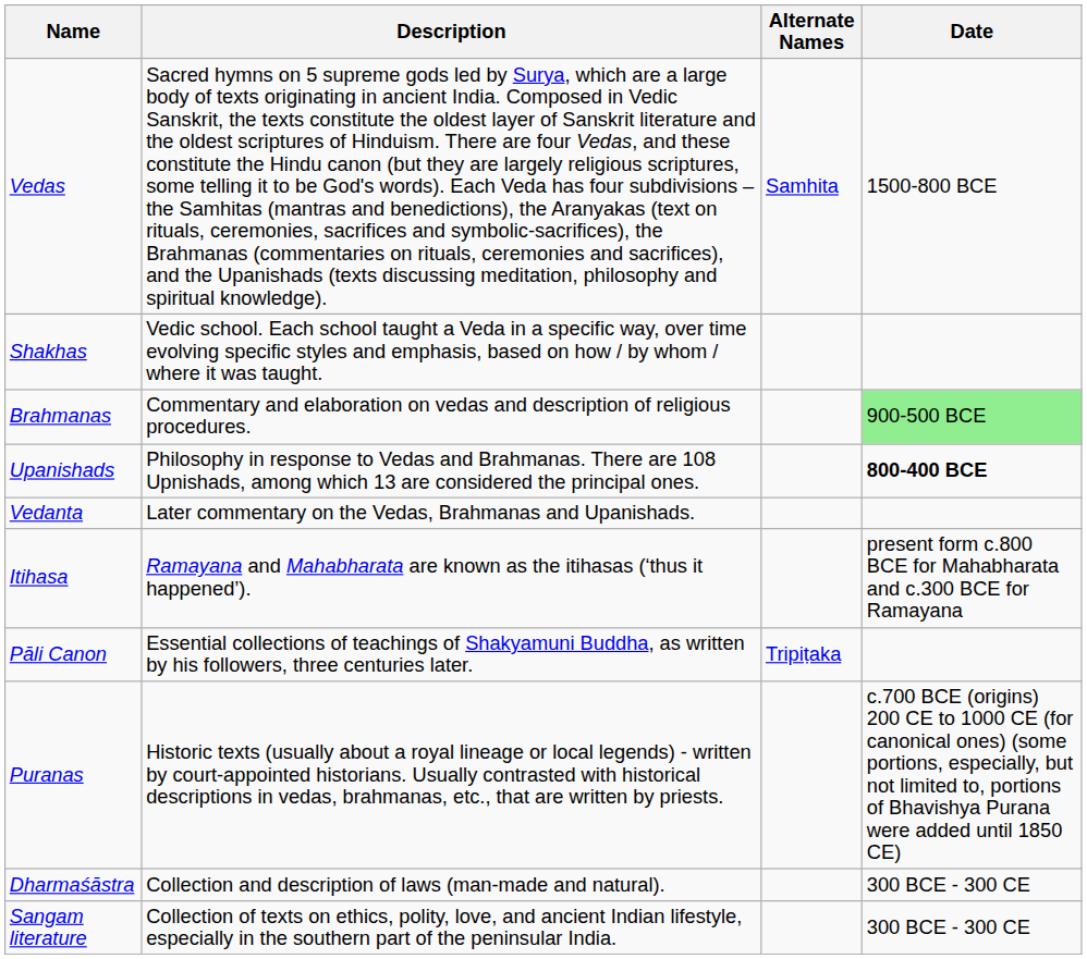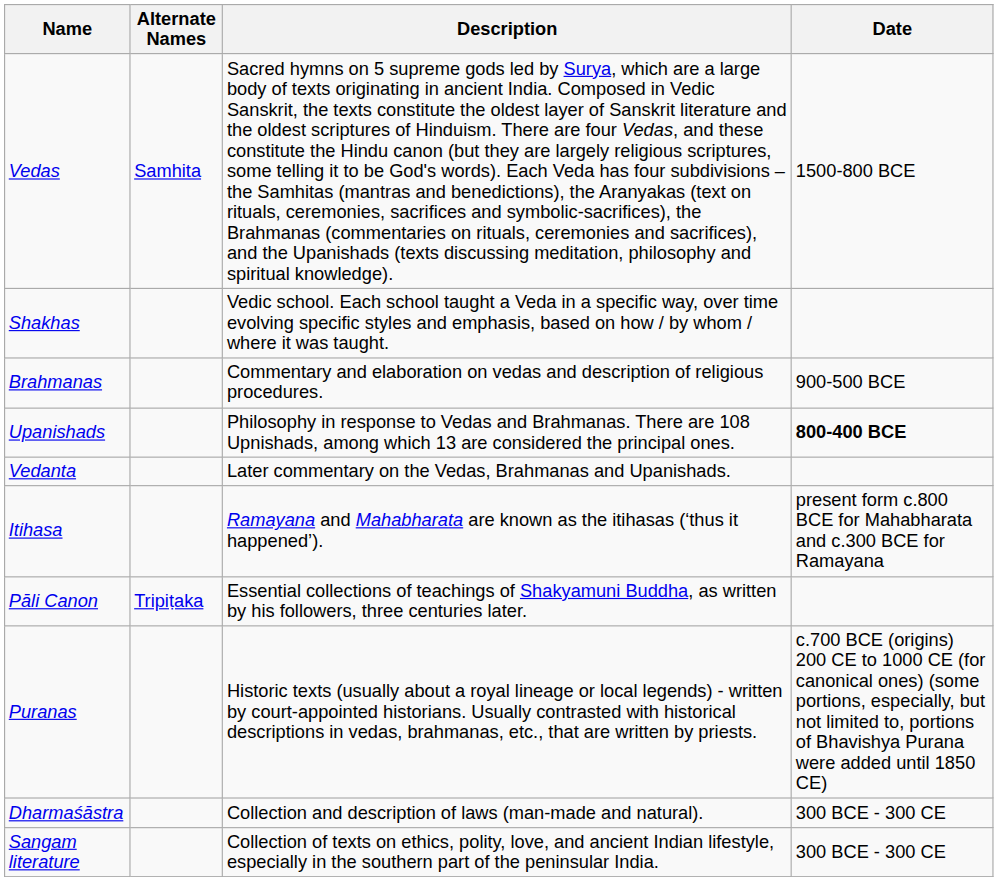columns swapped: Description <-> Alternate Names
Brahmanas | Date: lightgreen background -> no background
